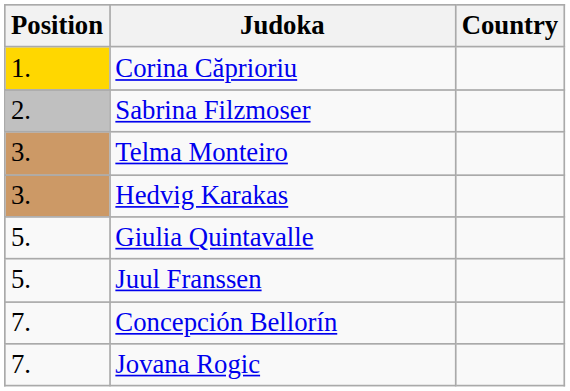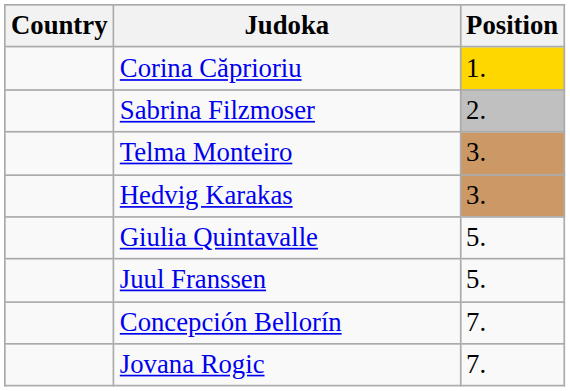columns swapped: Position <-> Country
